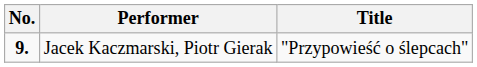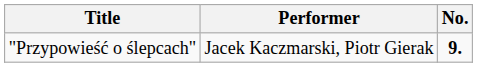columns swapped: No. <-> Title
